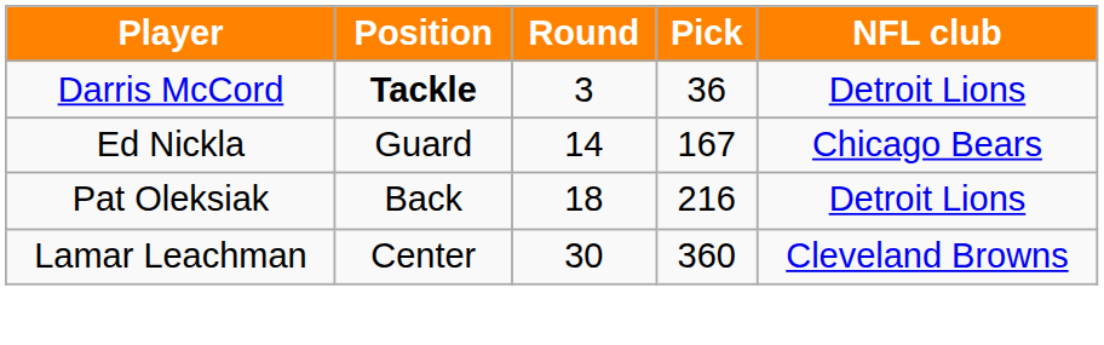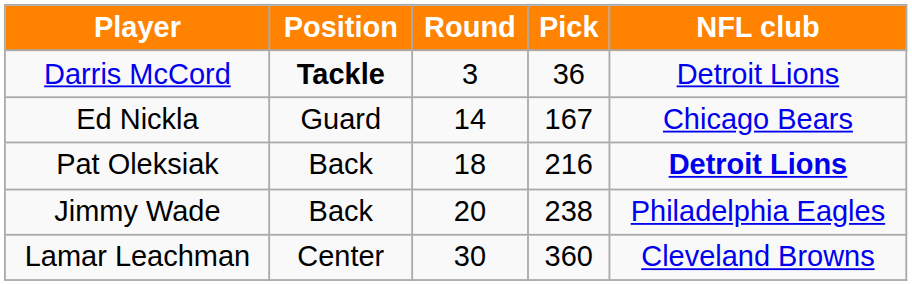Pat Oleksiak | NFL club: normal -> bold
+ row: Jimmy Wade | Back | 20 | 238 | Philadelphia Eagles
